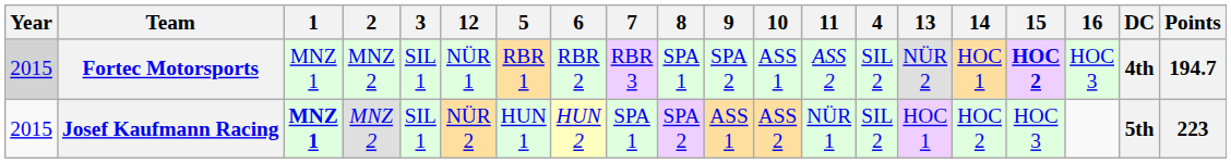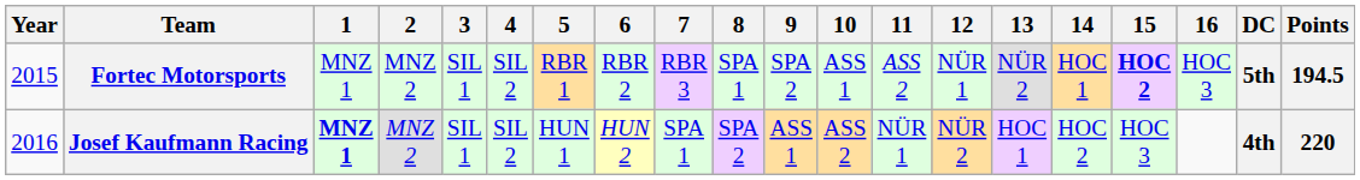columns swapped: 4 <-> 12
Fortec Motorsports | Year: lightgrey background -> no background
Fortec Motorsports | DC: 4th -> 5th
Fortec Motorsports | Points: 194.7 -> 194.5
Josef Kaufmann Racing | Year: 2015 -> 2016
Josef Kaufmann Racing | DC: 5th -> 4th
Josef Kaufmann Racing | Points: 223 -> 220
